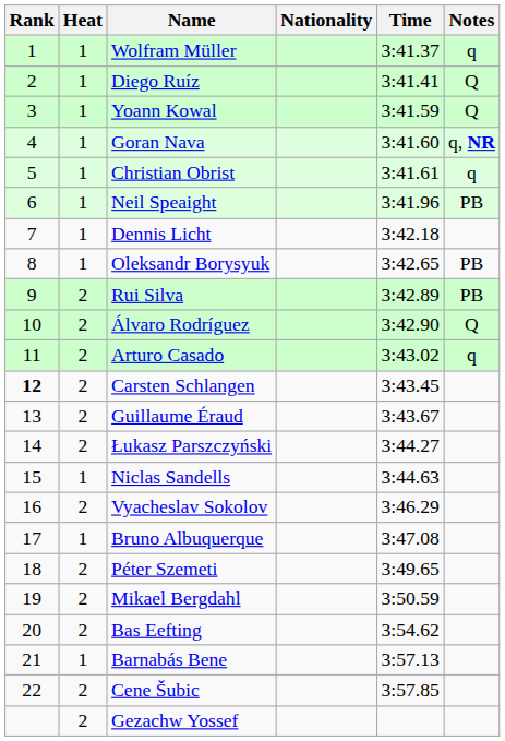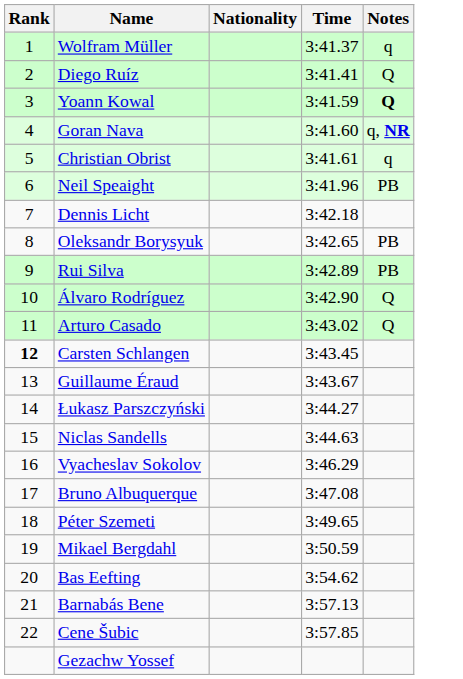- column: Heat | 1 | 1 | 1 | 1 | 1 | 1 | 1 | 1 | 2 | 2 | 2 | 2 | 2 | 2 | 1 | 2 | 1 | 2 | 2 | 2 | 1 | 2 | 2
Yoann Kowal | Notes: normal -> bold
Arturo Casado | Notes: q -> Q
